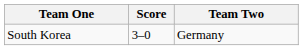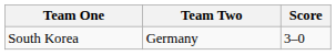columns swapped: Team Two <-> Score
